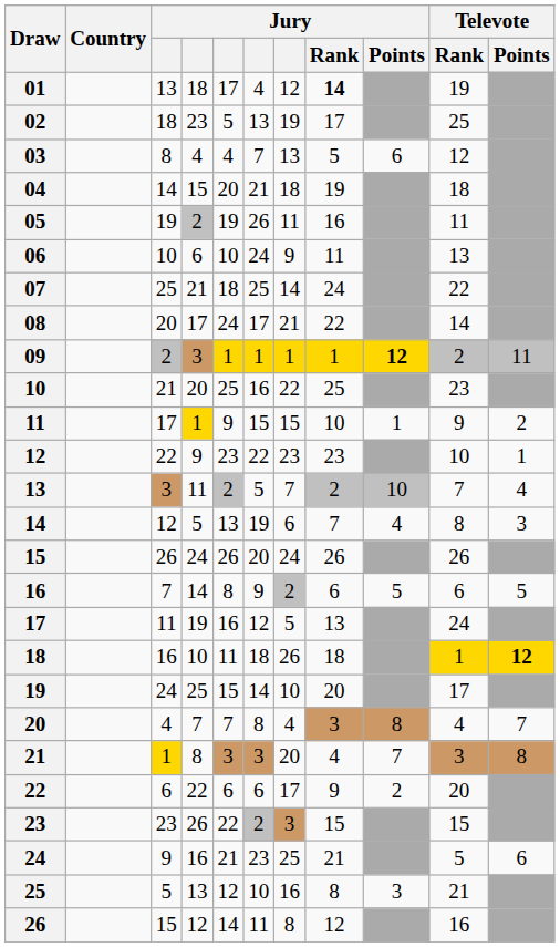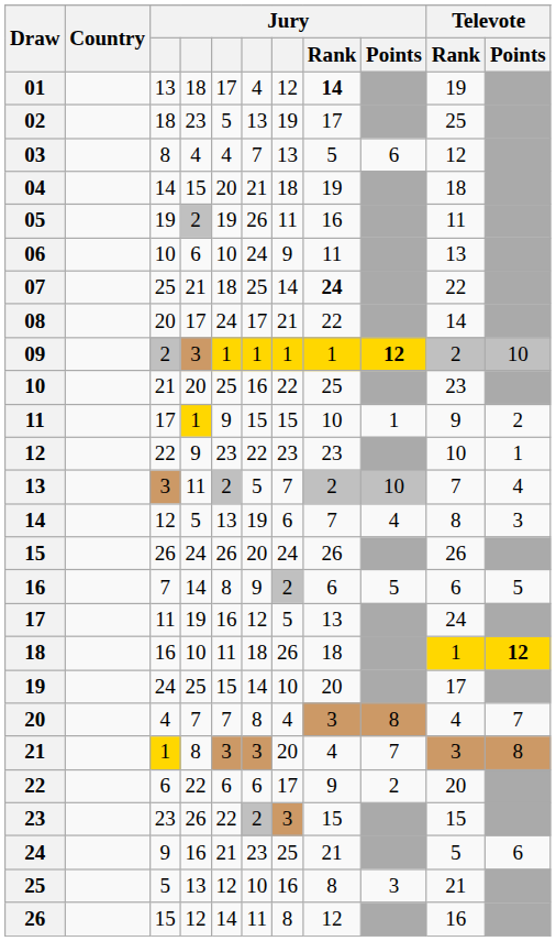07 | Jury / Rank: normal -> bold
09 | Televote / Points: 11 -> 10
